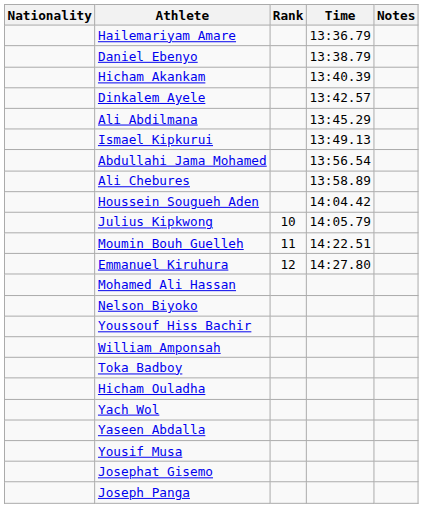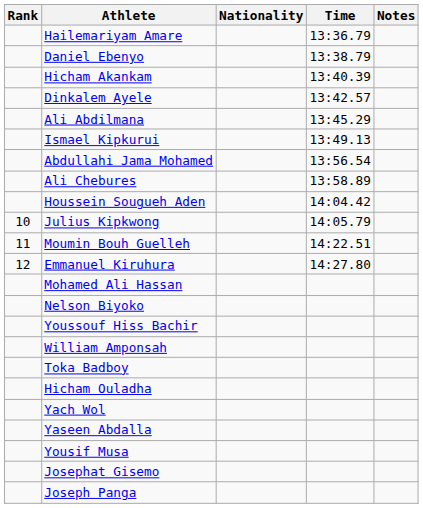columns swapped: Rank <-> Nationality
